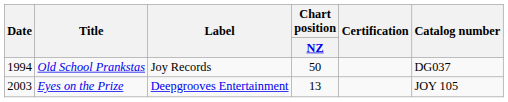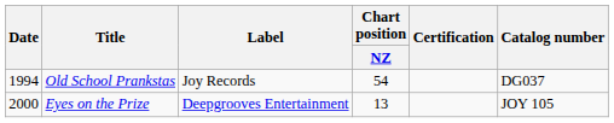Old School Prankstas | Chart position / NZ: 50 -> 54
Eyes on the Prize | Date: 2003 -> 2000
